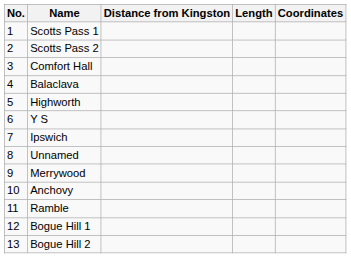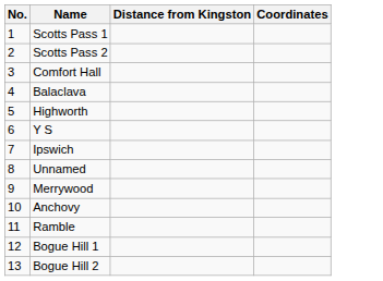- column: Length
